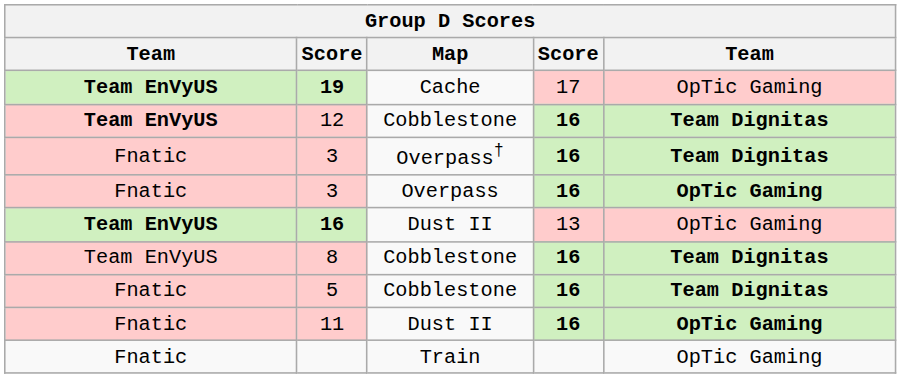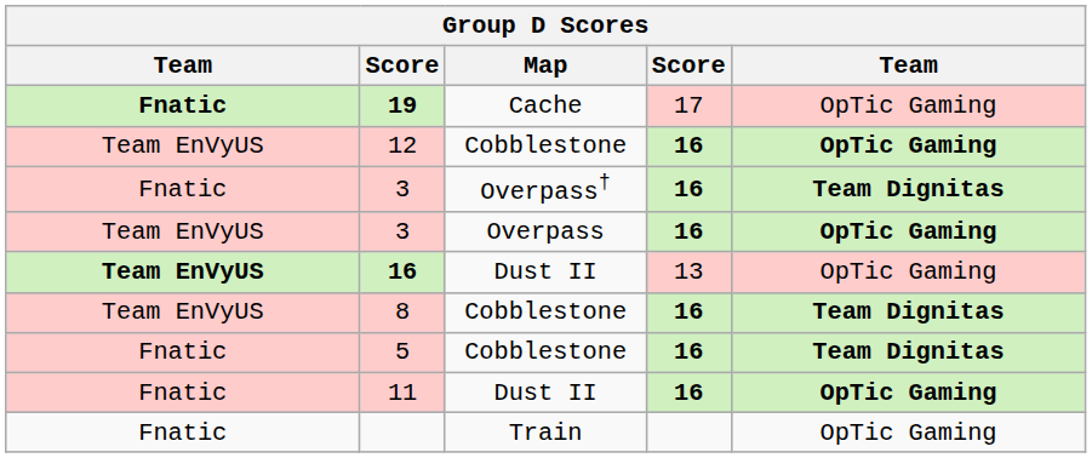19 | column 1: Team EnVyUS -> Fnatic
12 | column 1: bold -> normal
12 | column 5: Team Dignitas -> OpTic Gaming
3 / Overpass | column 1: Fnatic -> Team EnVyUS
